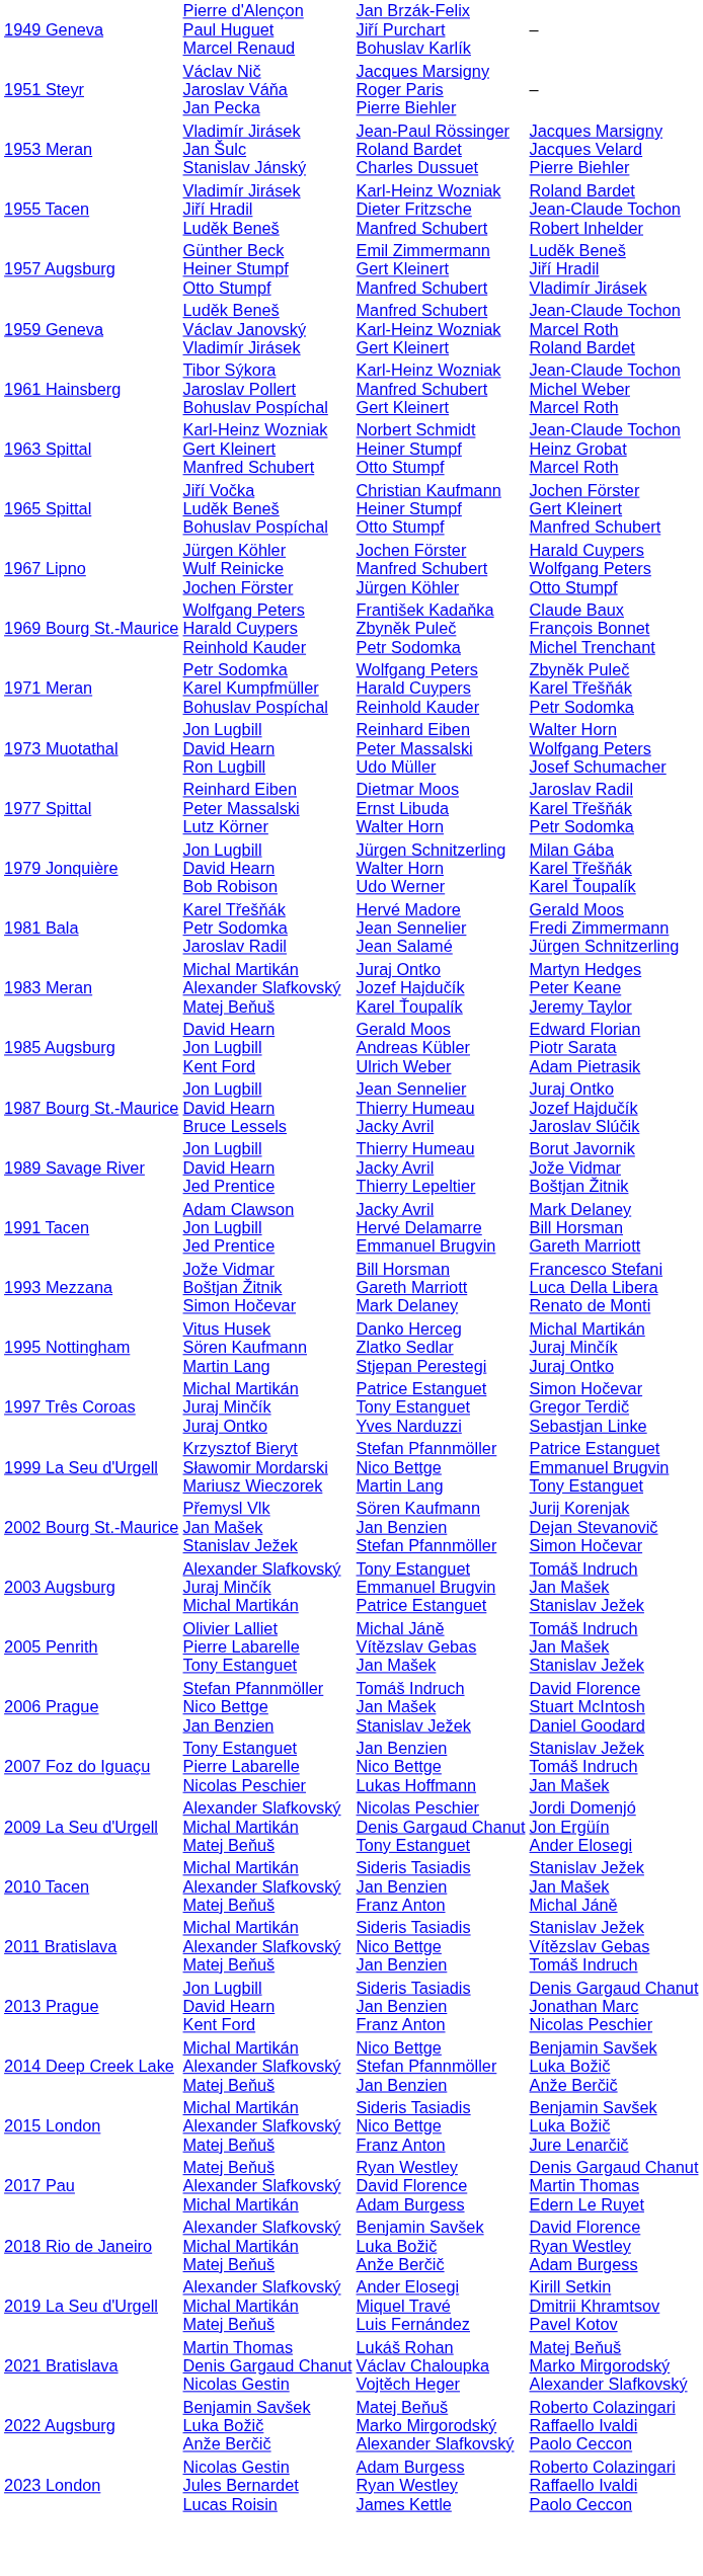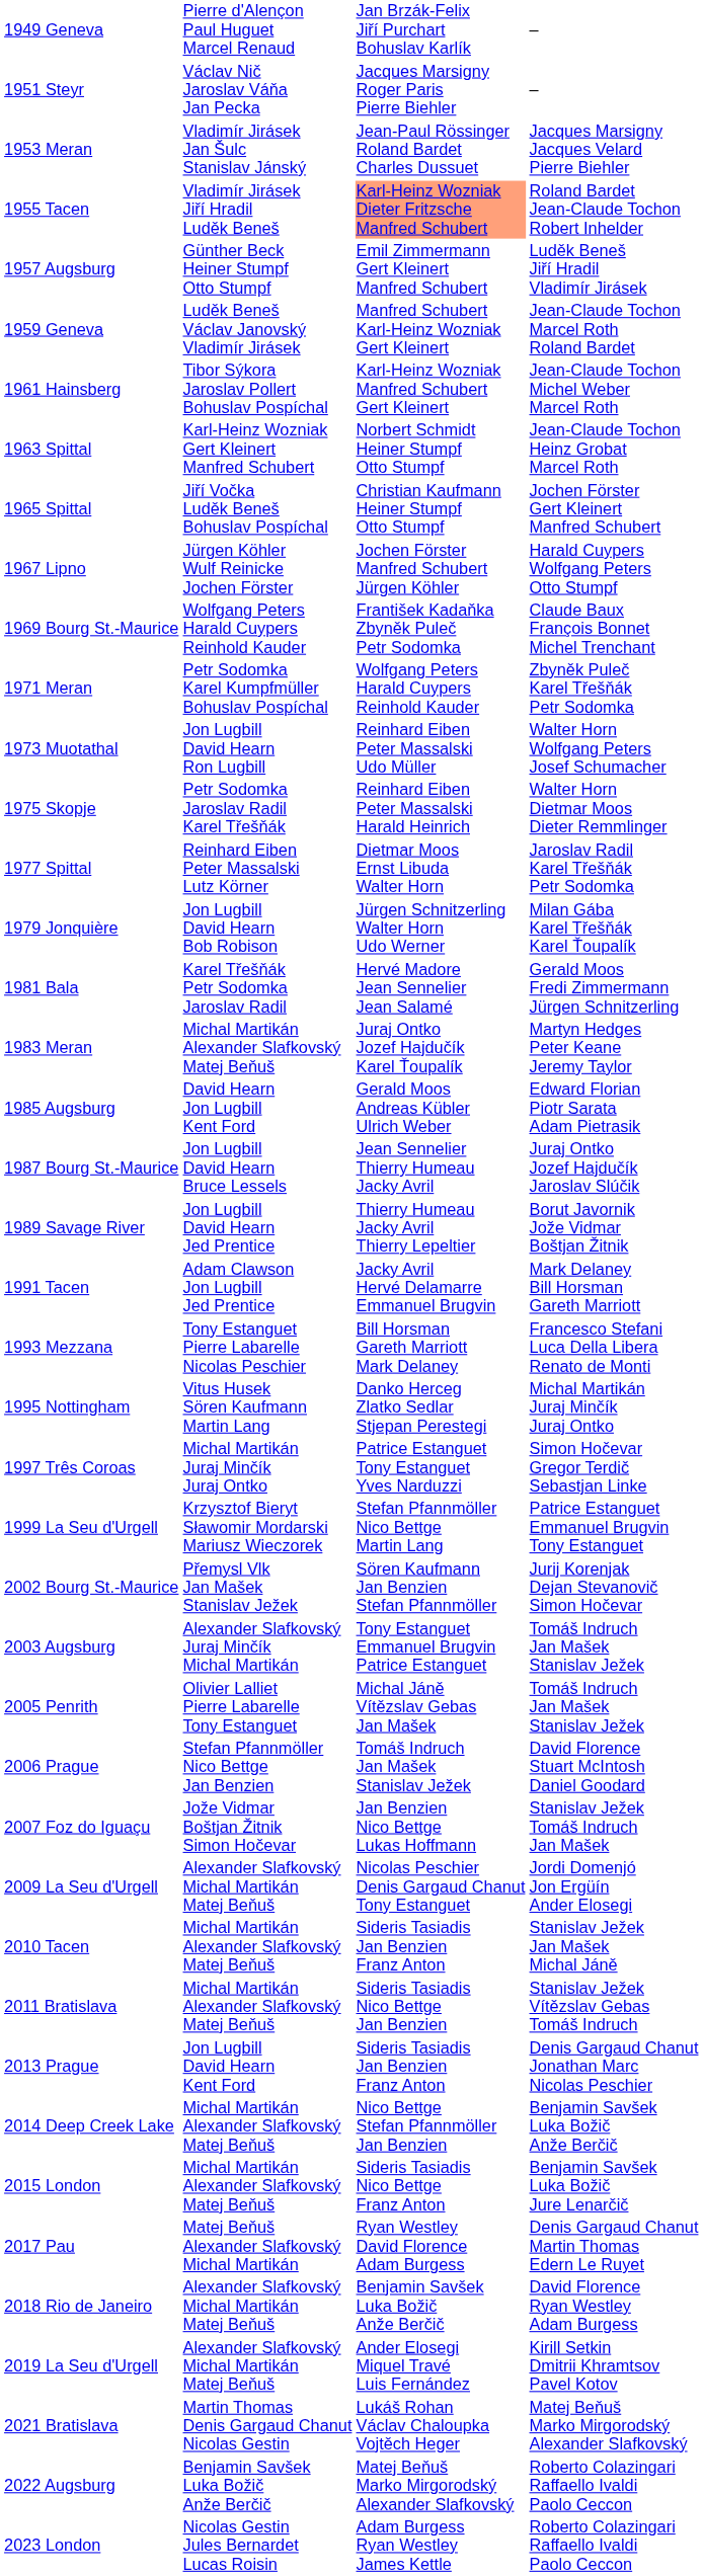1955 Tacen | column 3: no background -> lightsalmon background
+ row: 1975 Skopje | Petr Sodomka Jaroslav Radil Karel Třešňák | Reinhard Eiben Peter Massalski Harald Heinrich | Walter Horn Dietmar Moos Dieter Remmlinger
1993 Mezzana | column 2: Jože Vidmar Boštjan Žitnik Simon Hočevar -> Tony Estanguet Pierre Labarelle Nicolas Peschier
2007 Foz do Iguaçu | column 2: Tony Estanguet Pierre Labarelle Nicolas Peschier -> Jože Vidmar Boštjan Žitnik Simon Hočevar
